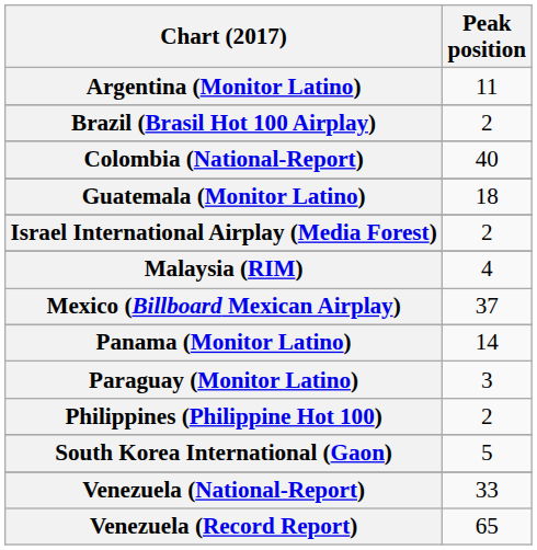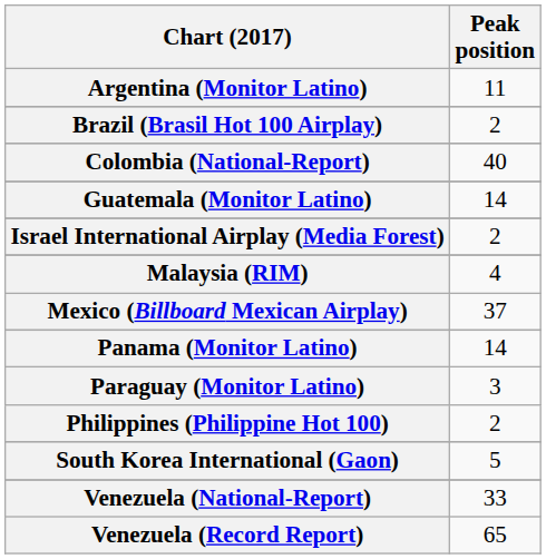Guatemala (Monitor Latino) | Peak position: 18 -> 14
